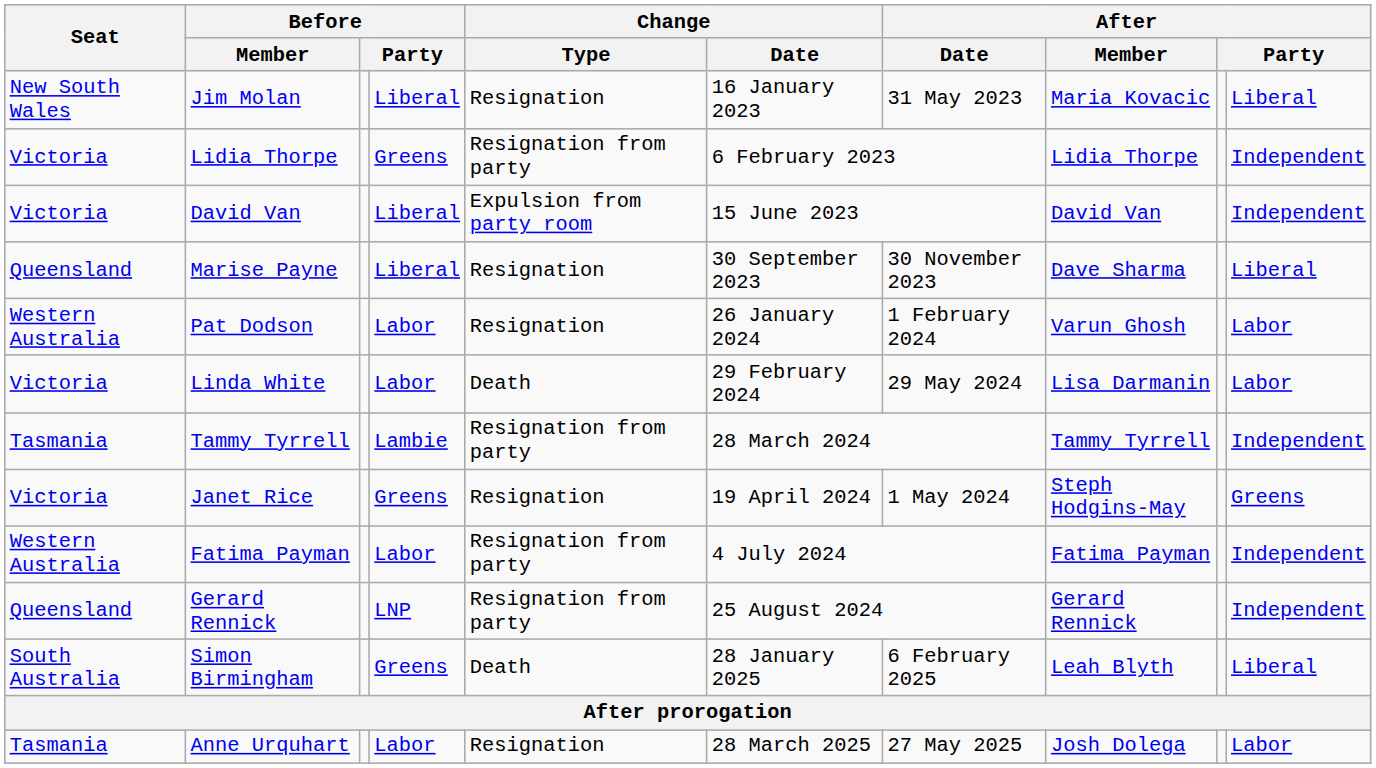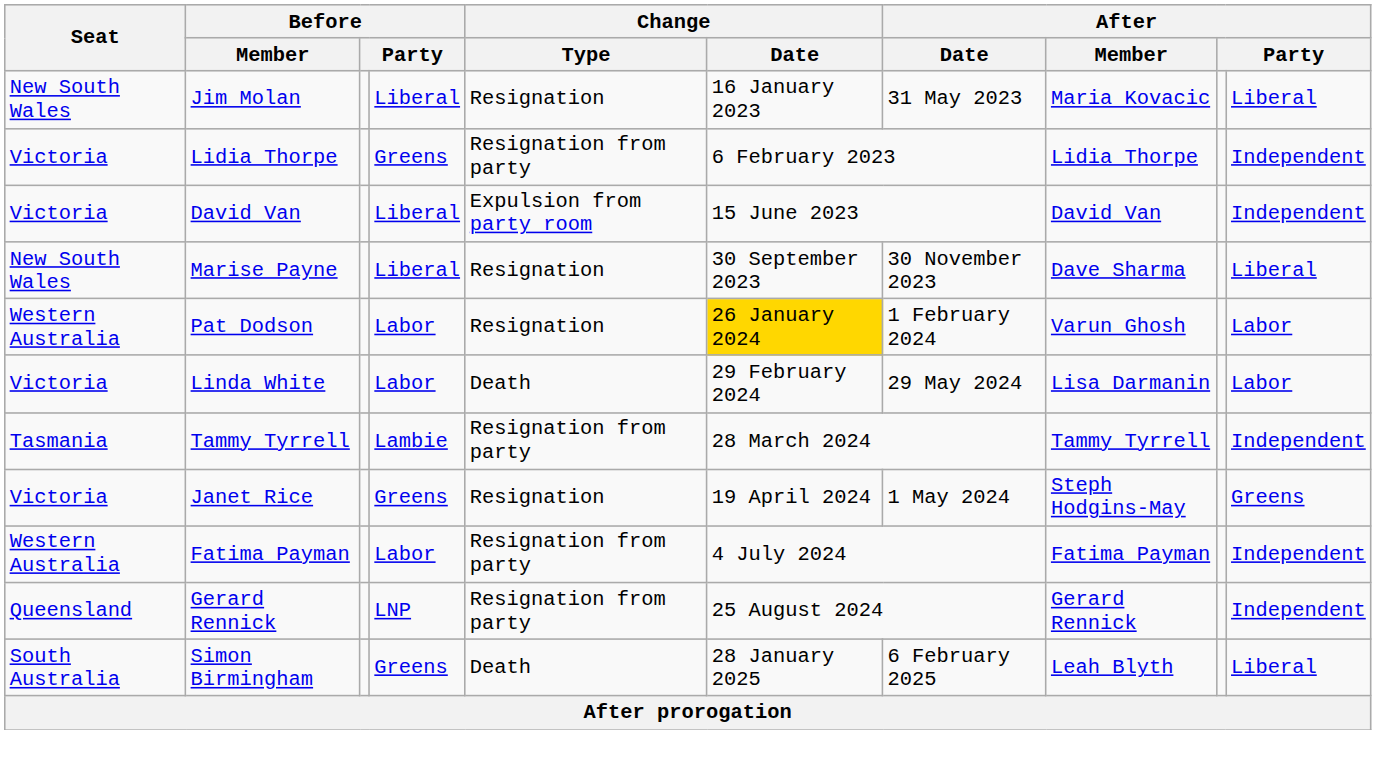Marise Payne | Seat: Queensland -> New South Wales
Pat Dodson | Change / Date: no background -> gold background
- row: Tasmania | Anne Urquhart | Labor | Resignation | 28 March 2025 | 27 May 2025 | Josh Dolega | Labor
